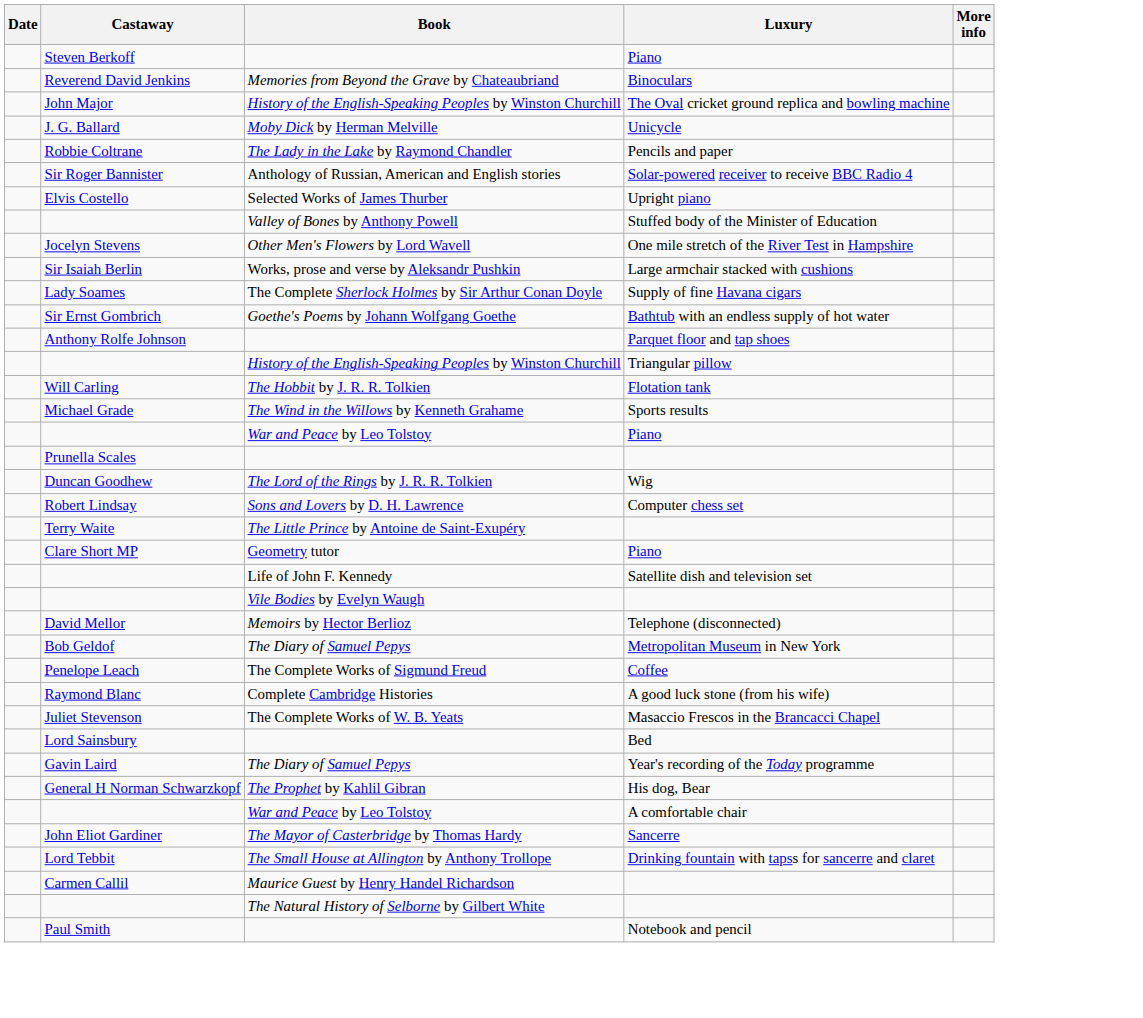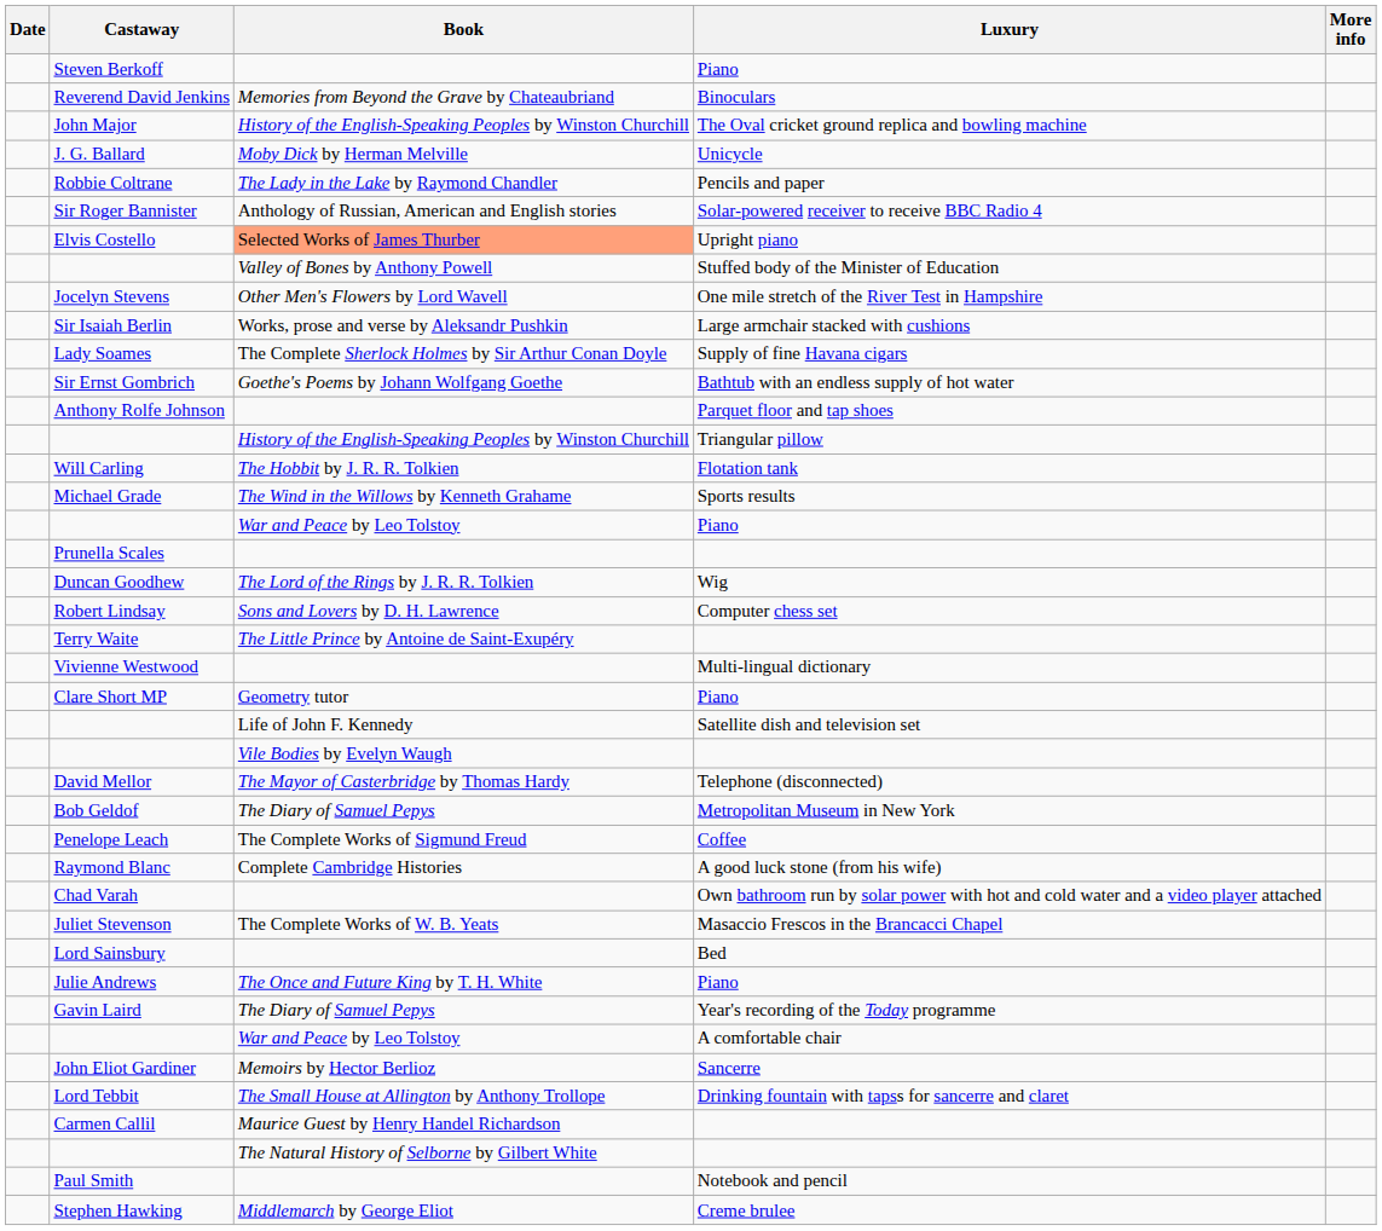Elvis Costello | Book: no background -> lightsalmon background
+ row: Vivienne Westwood | Multi-lingual dictionary
David Mellor | Book: Memoirs by Hector Berlioz -> The Mayor of Casterbridge by Thomas Hardy
+ row: Chad Varah | Own bathroom run by solar power with hot and cold water and a video player attached
+ row: Julie Andrews | The Once and Future King by T. H. White | Piano
- row: General H Norman Schwarzkopf | The Prophet by Kahlil Gibran | His dog, Bear
John Eliot Gardiner | Book: The Mayor of Casterbridge by Thomas Hardy -> Memoirs by Hector Berlioz
+ row: Stephen Hawking | Middlemarch by George Eliot | Creme brulee
